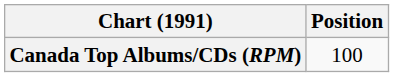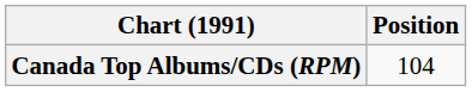Canada Top Albums/CDs (RPM) | Position: 100 -> 104
